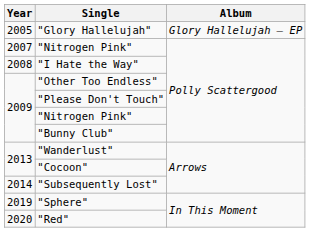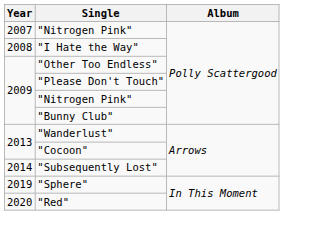- row: 2005 | "Glory Hallelujah" | Glory Hallelujah – EP
